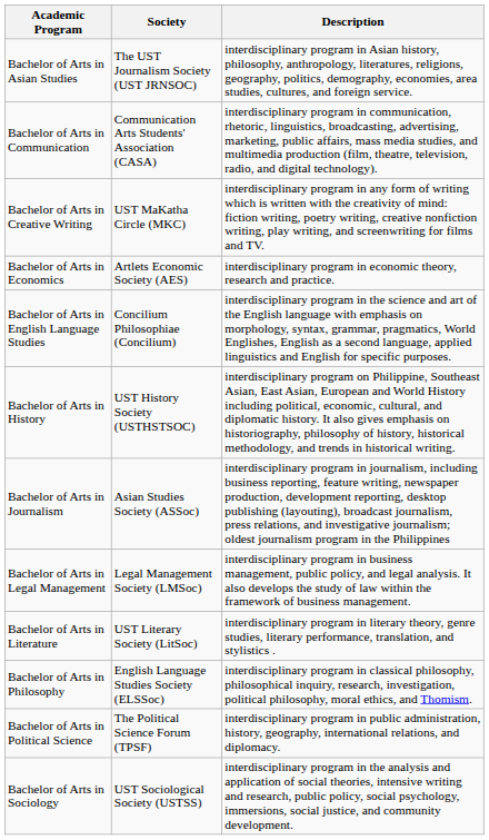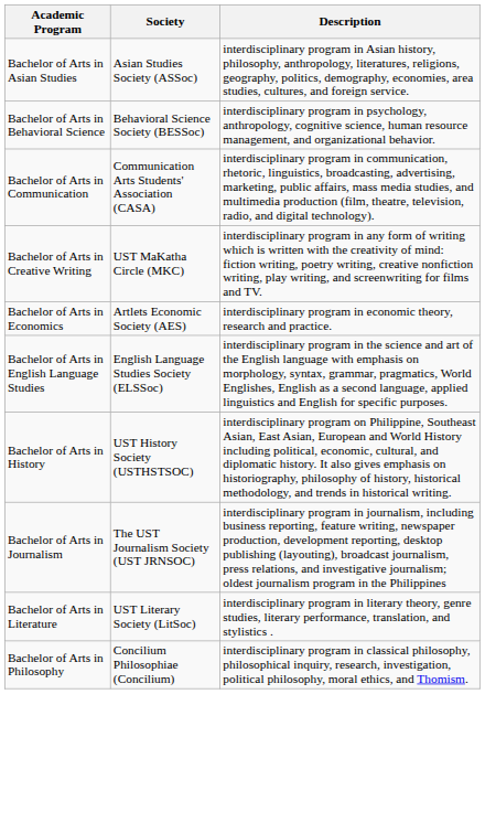Bachelor of Arts in Asian Studies | Society: The UST Journalism Society (UST JRNSOC) -> Asian Studies Society (ASSoc)
+ row: Bachelor of Arts in Behavioral Science | Behavioral Science Society (BESSoc) | interdisciplinary program in psychology, anthropology, cognitive science, human resource management, and organizational behavior.
Bachelor of Arts in English Language Studies | Society: Concilium Philosophiae (Concilium) -> English Language Studies Society (ELSSoc)
Bachelor of Arts in Journalism | Society: Asian Studies Society (ASSoc) -> The UST Journalism Society (UST JRNSOC)
- row: Bachelor of Arts in Legal Management | Legal Management Society (LMSoc) | interdisciplinary program in business management, public policy, and legal analysis. It also develops the study of law within the framework of business management.
Bachelor of Arts in Philosophy | Society: English Language Studies Society (ELSSoc) -> Concilium Philosophiae (Concilium)
- row: Bachelor of Arts in Political Science | The Political Science Forum (TPSF) | interdisciplinary program in public administration, history, geography, international relations, and diplomacy.
- row: Bachelor of Arts in Sociology | UST Sociological Society (USTSS) | interdisciplinary program in the analysis and application of social theories, intensive writing and research, public policy, social psychology, immersions, social justice, and community development.
